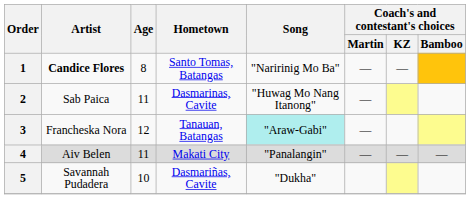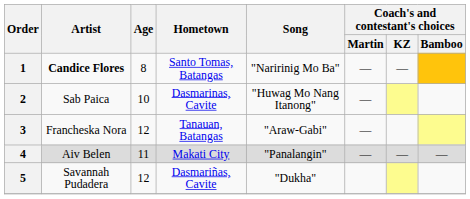2 | Age: 11 -> 10
3 | Song: paleturquoise background -> no background
5 | Age: 10 -> 12
